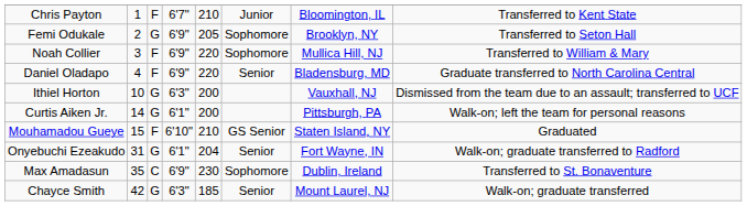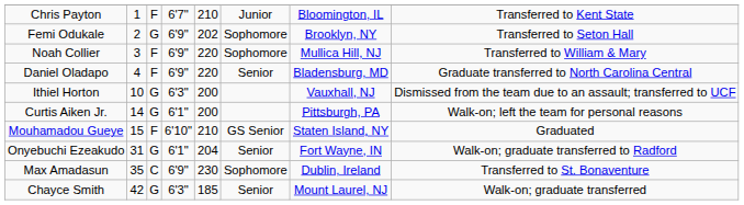Femi Odukale | column 5: 205 -> 202
